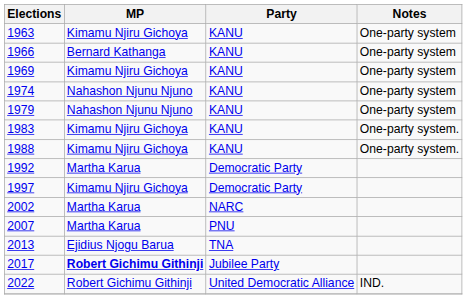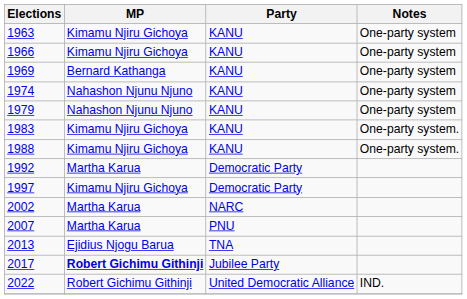1966 | MP: Bernard Kathanga -> Kimamu Njiru Gichoya
1969 | MP: Kimamu Njiru Gichoya -> Bernard Kathanga
